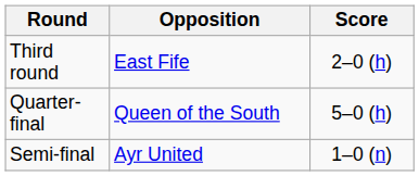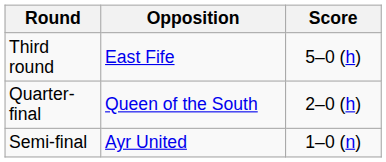Third round | Score: 2–0 (h) -> 5–0 (h)
Quarter-final | Score: 5–0 (h) -> 2–0 (h)
